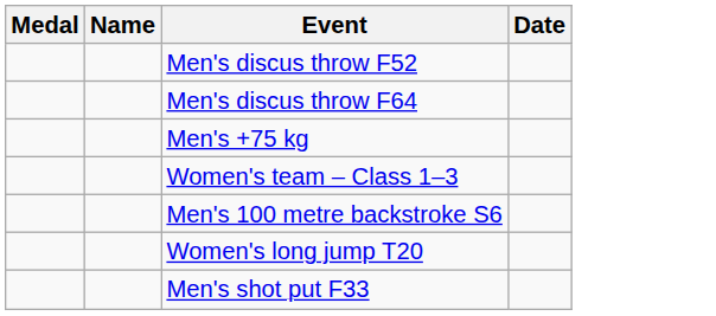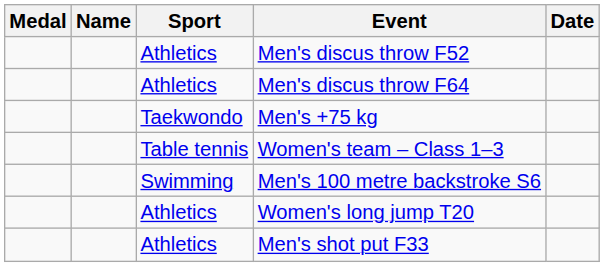+ column: Sport | Athletics | Athletics | Taekwondo | Table tennis | Swimming | Athletics | Athletics
